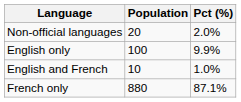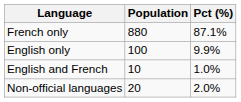rows swapped: French only <-> Non-official languages
